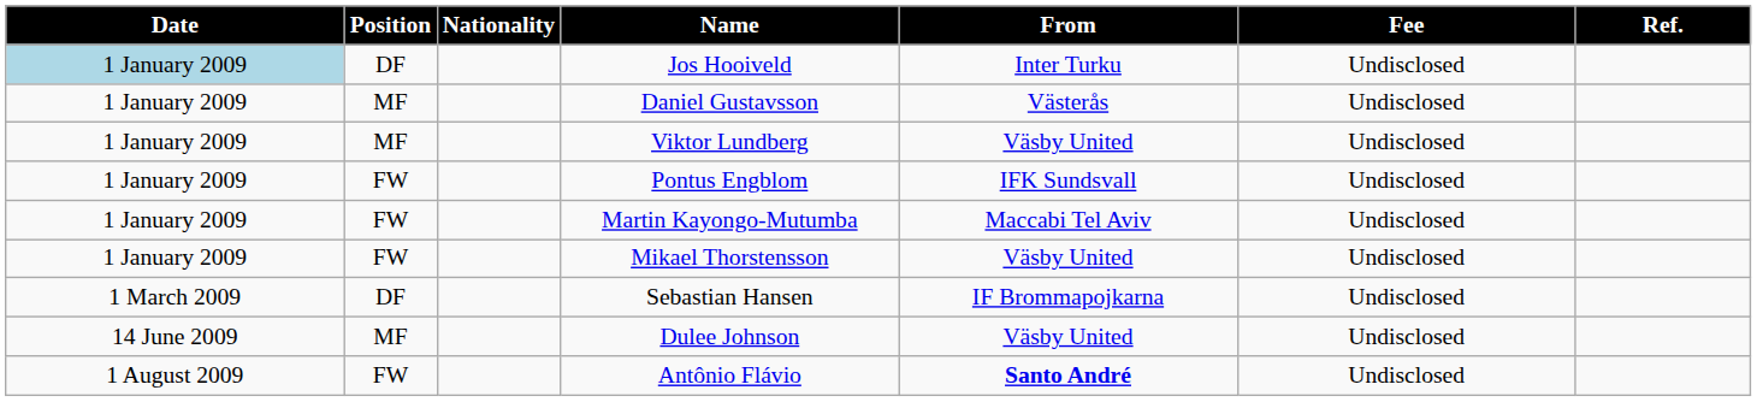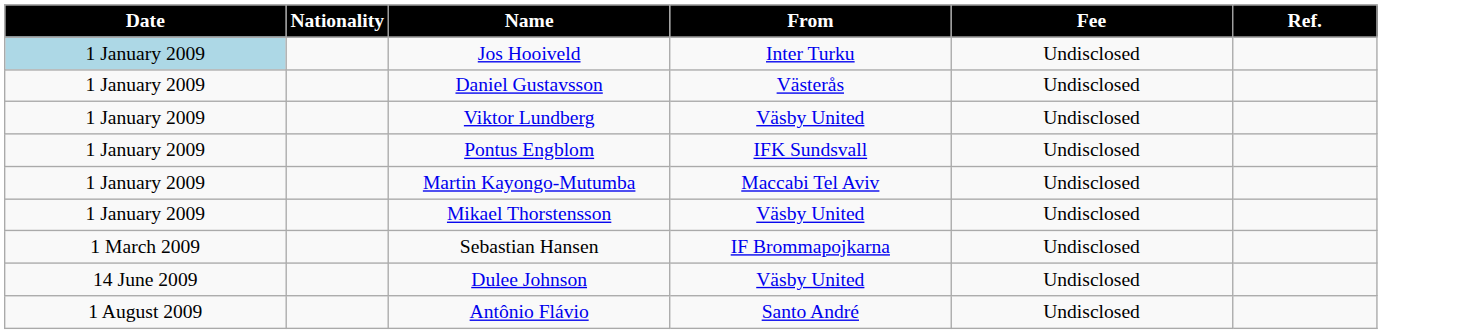- column: Position | DF | MF | MF | FW | FW | FW | DF | MF | FW
Antônio Flávio | From: bold -> normal
